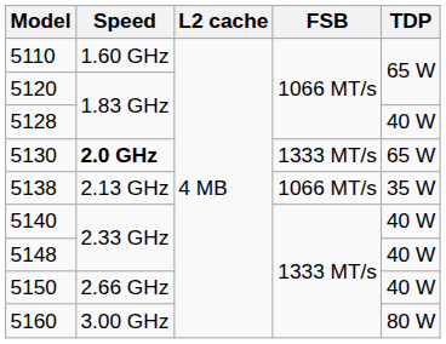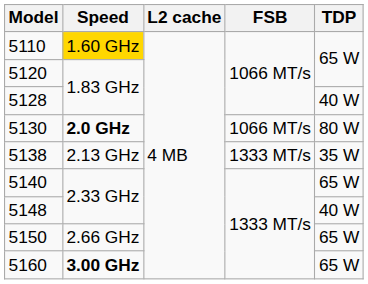5110 | Speed: no background -> gold background
5130 | FSB: 1333 MT/s -> 1066 MT/s
5130 | TDP: 65 W -> 80 W
5138 | FSB: 1066 MT/s -> 1333 MT/s
5140 | TDP: 40 W -> 65 W
5150 | TDP: 40 W -> 65 W
5160 | Speed: normal -> bold
5160 | TDP: 80 W -> 65 W
